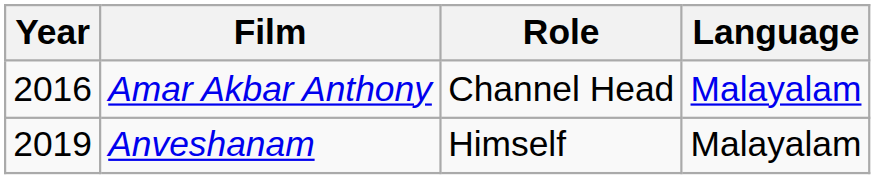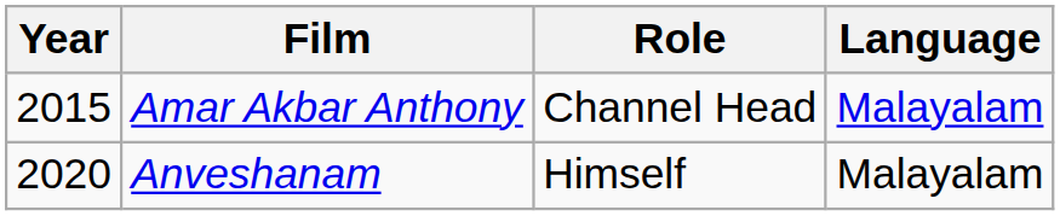Amar Akbar Anthony | Year: 2016 -> 2015
Anveshanam | Year: 2019 -> 2020
